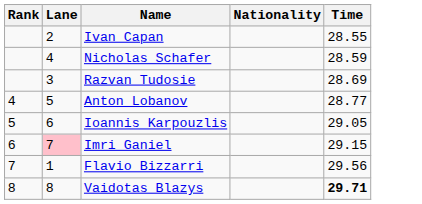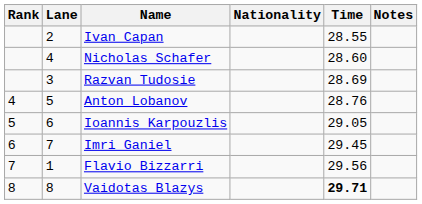+ column: Notes
Nicholas Schafer | Time: 28.59 -> 28.60
Anton Lobanov | Time: 28.77 -> 28.76
Imri Ganiel | Lane: pink background -> no background
Imri Ganiel | Time: 29.15 -> 29.45
